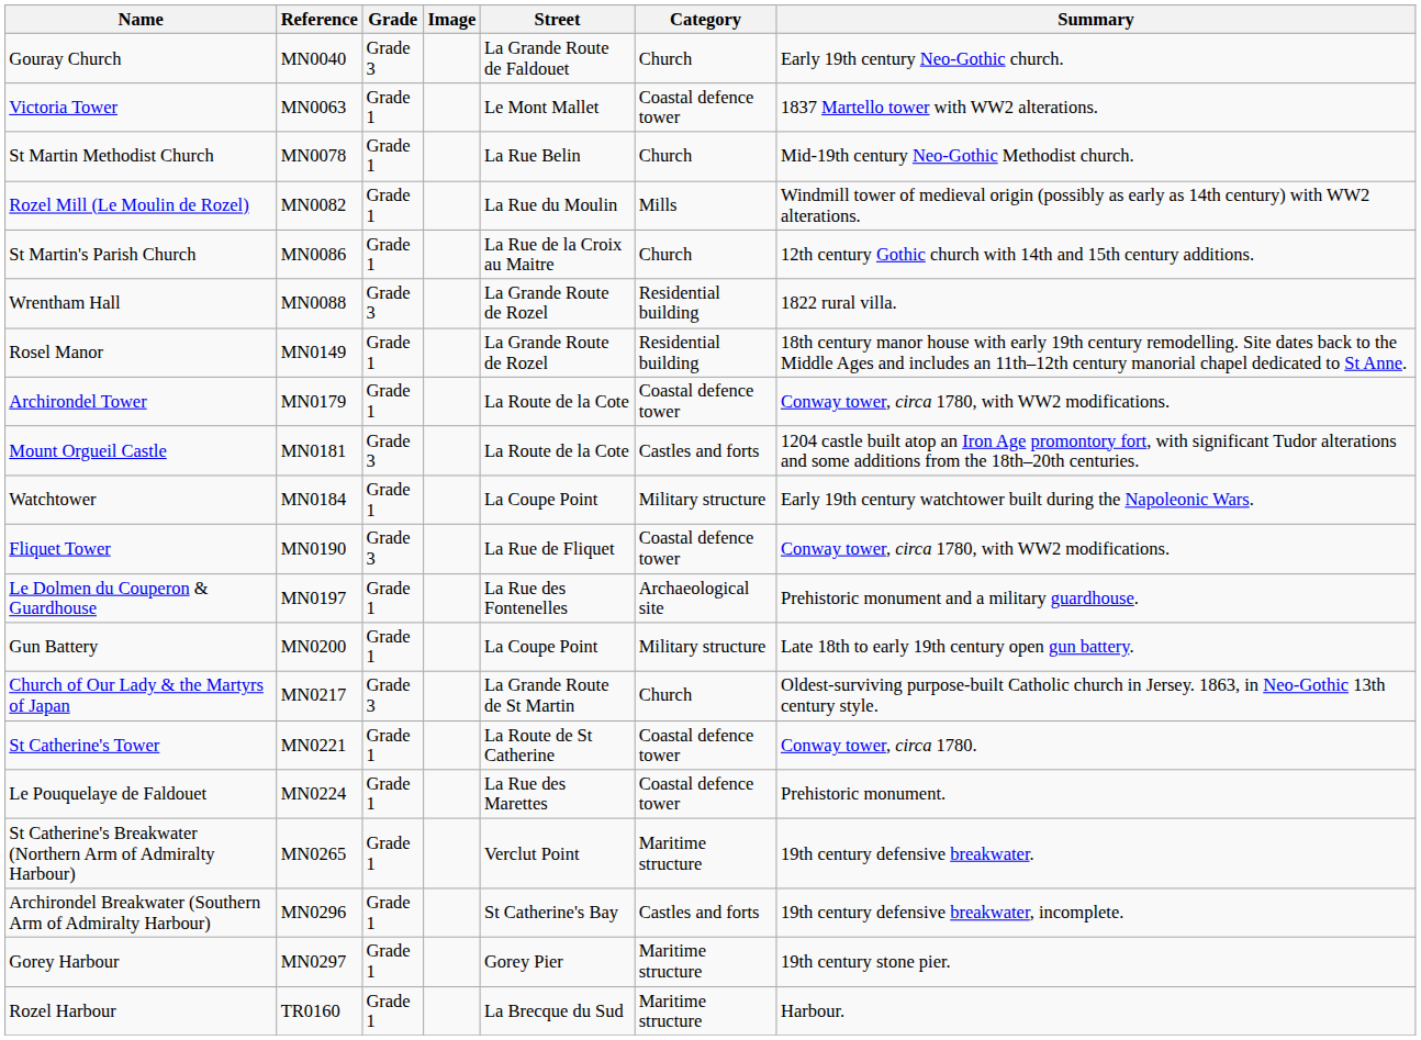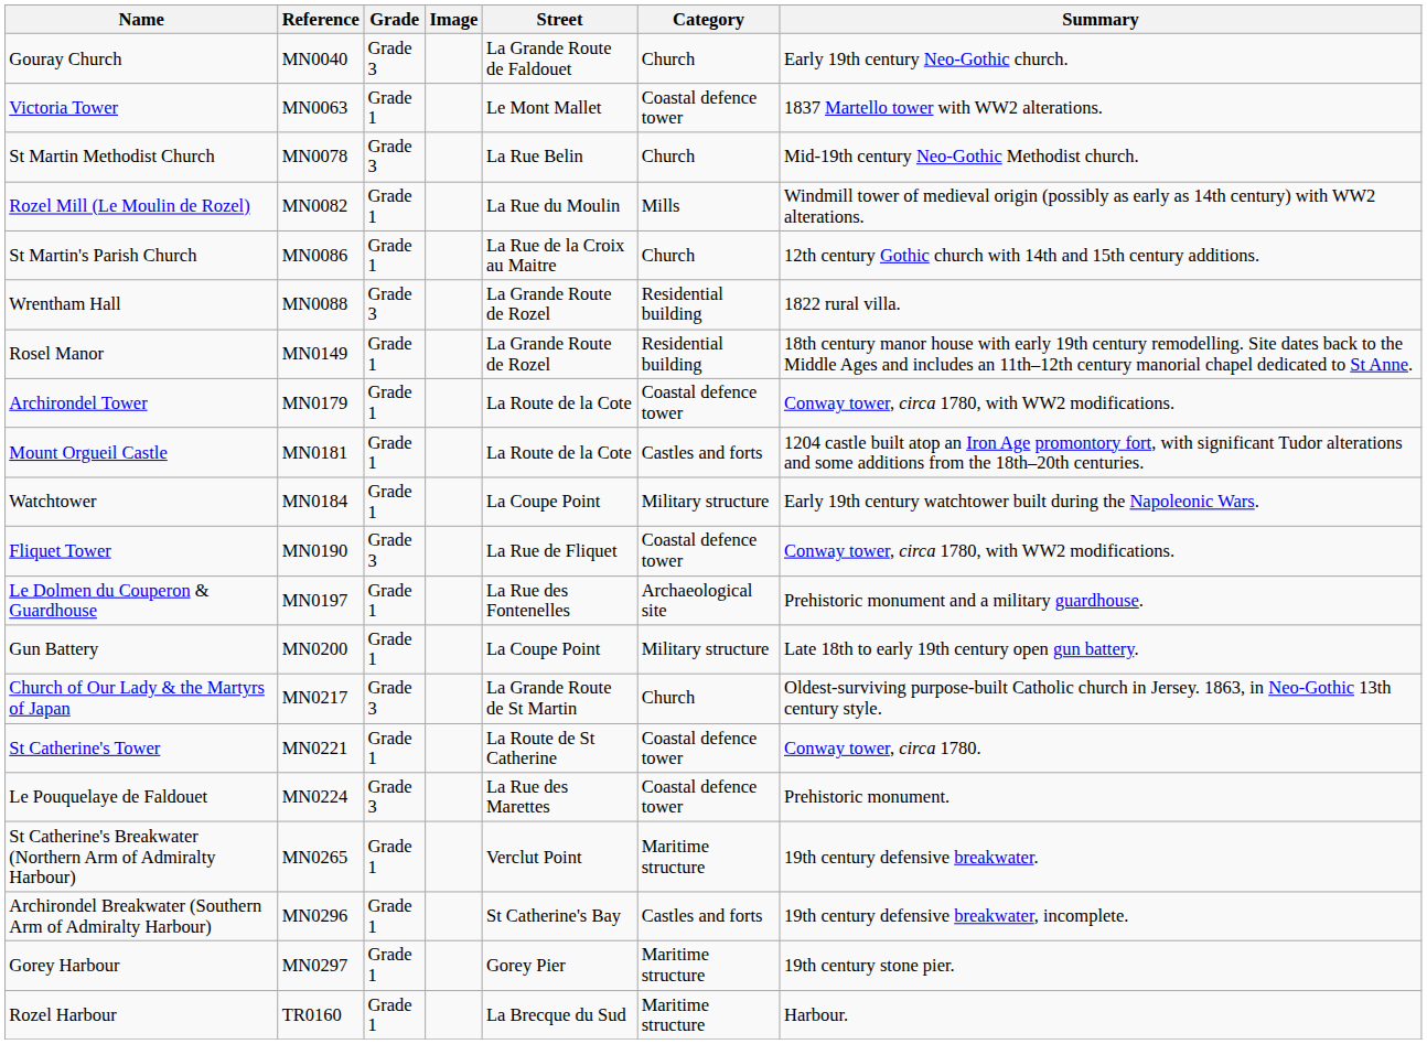St Martin Methodist Church | Grade: Grade 1 -> Grade 3
Mount Orgueil Castle | Grade: Grade 3 -> Grade 1
Le Pouquelaye de Faldouet | Grade: Grade 1 -> Grade 3
